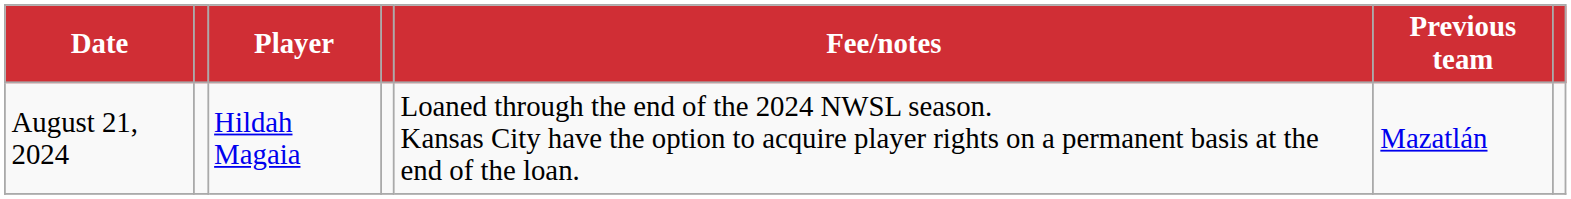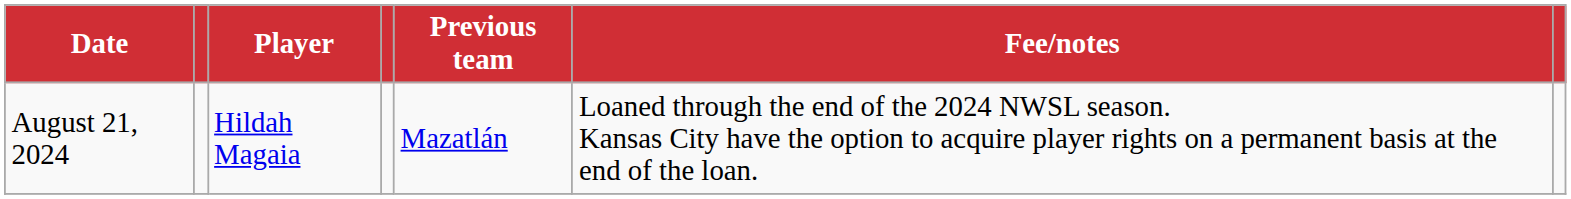columns swapped: Previous team <-> Fee/notes
